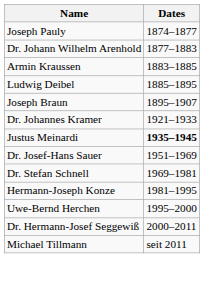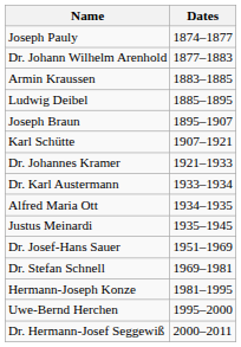+ row: Karl Schütte | 1907–1921
+ row: Dr. Karl Austermann | 1933–1934
+ row: Alfred Maria Ott | 1934–1935
Justus Meinardi | Dates: bold -> normal
- row: Michael Tillmann | seit 2011
